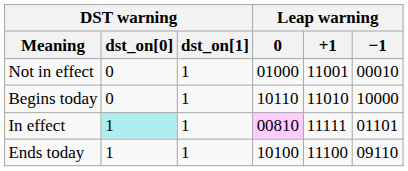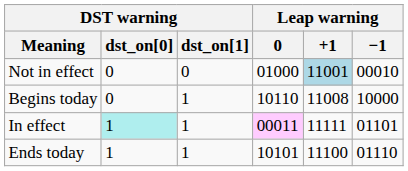Not in effect | DST warning / dst_on[1]: 1 -> 0
Not in effect | Leap warning / +1: no background -> lightblue background
Begins today | Leap warning / +1: 11010 -> 11008
In effect | Leap warning / 0: 00810 -> 00011
Ends today | Leap warning / 0: 10100 -> 10101
Ends today | Leap warning / −1: 09110 -> 01110
